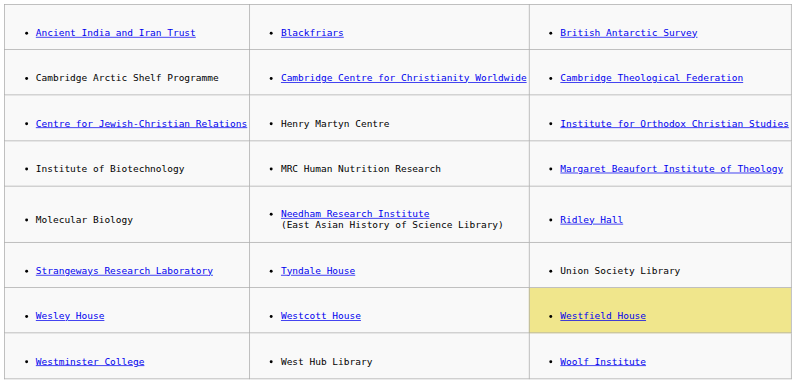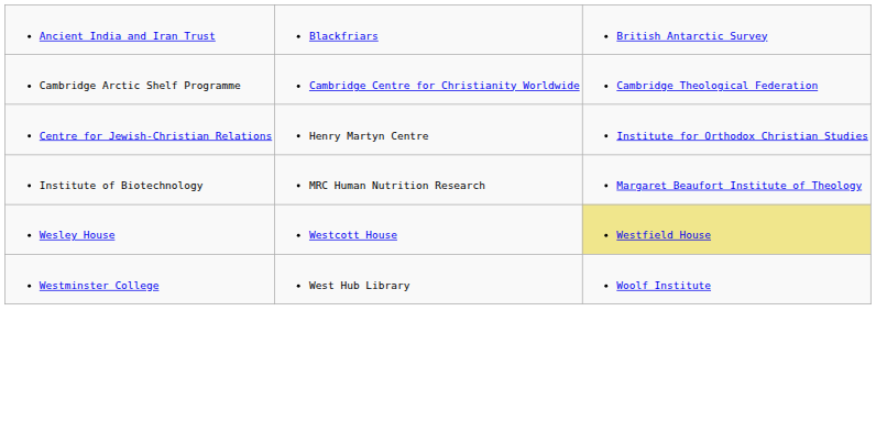- row: Molecular Biology | Needham Research Institute (East Asian History of Science Library) | Ridley Hall
- row: Strangeways Research Laboratory | Tyndale House | Union Society Library
